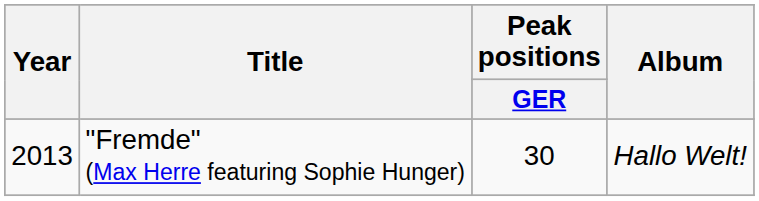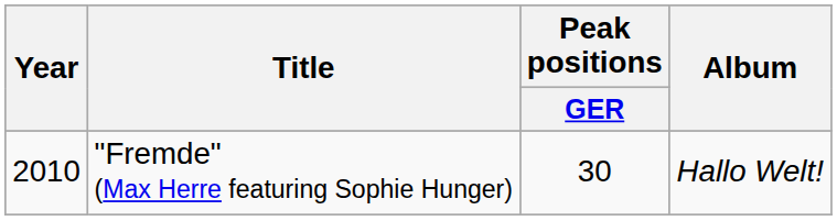"Fremde" (Max Herre featuring Sophie Hunger) | Year: 2013 -> 2010
